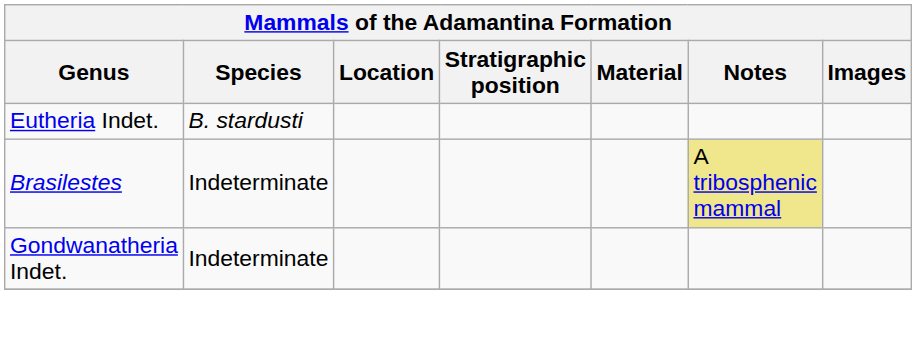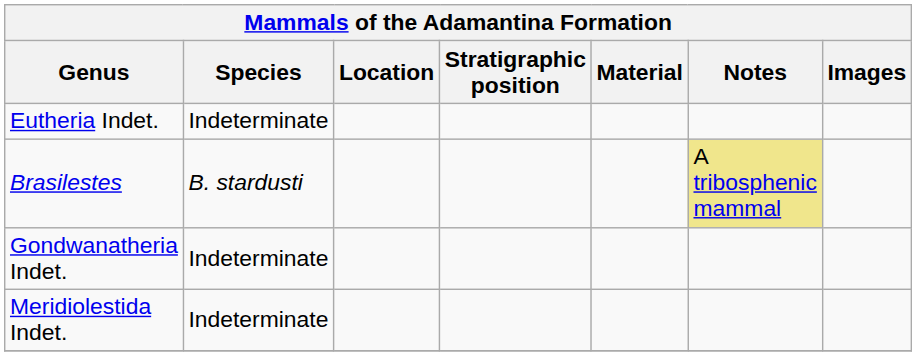Eutheria Indet. | Species: B. stardusti -> Indeterminate
Brasilestes | Species: Indeterminate -> B. stardusti
+ row: Meridiolestida Indet. | Indeterminate
